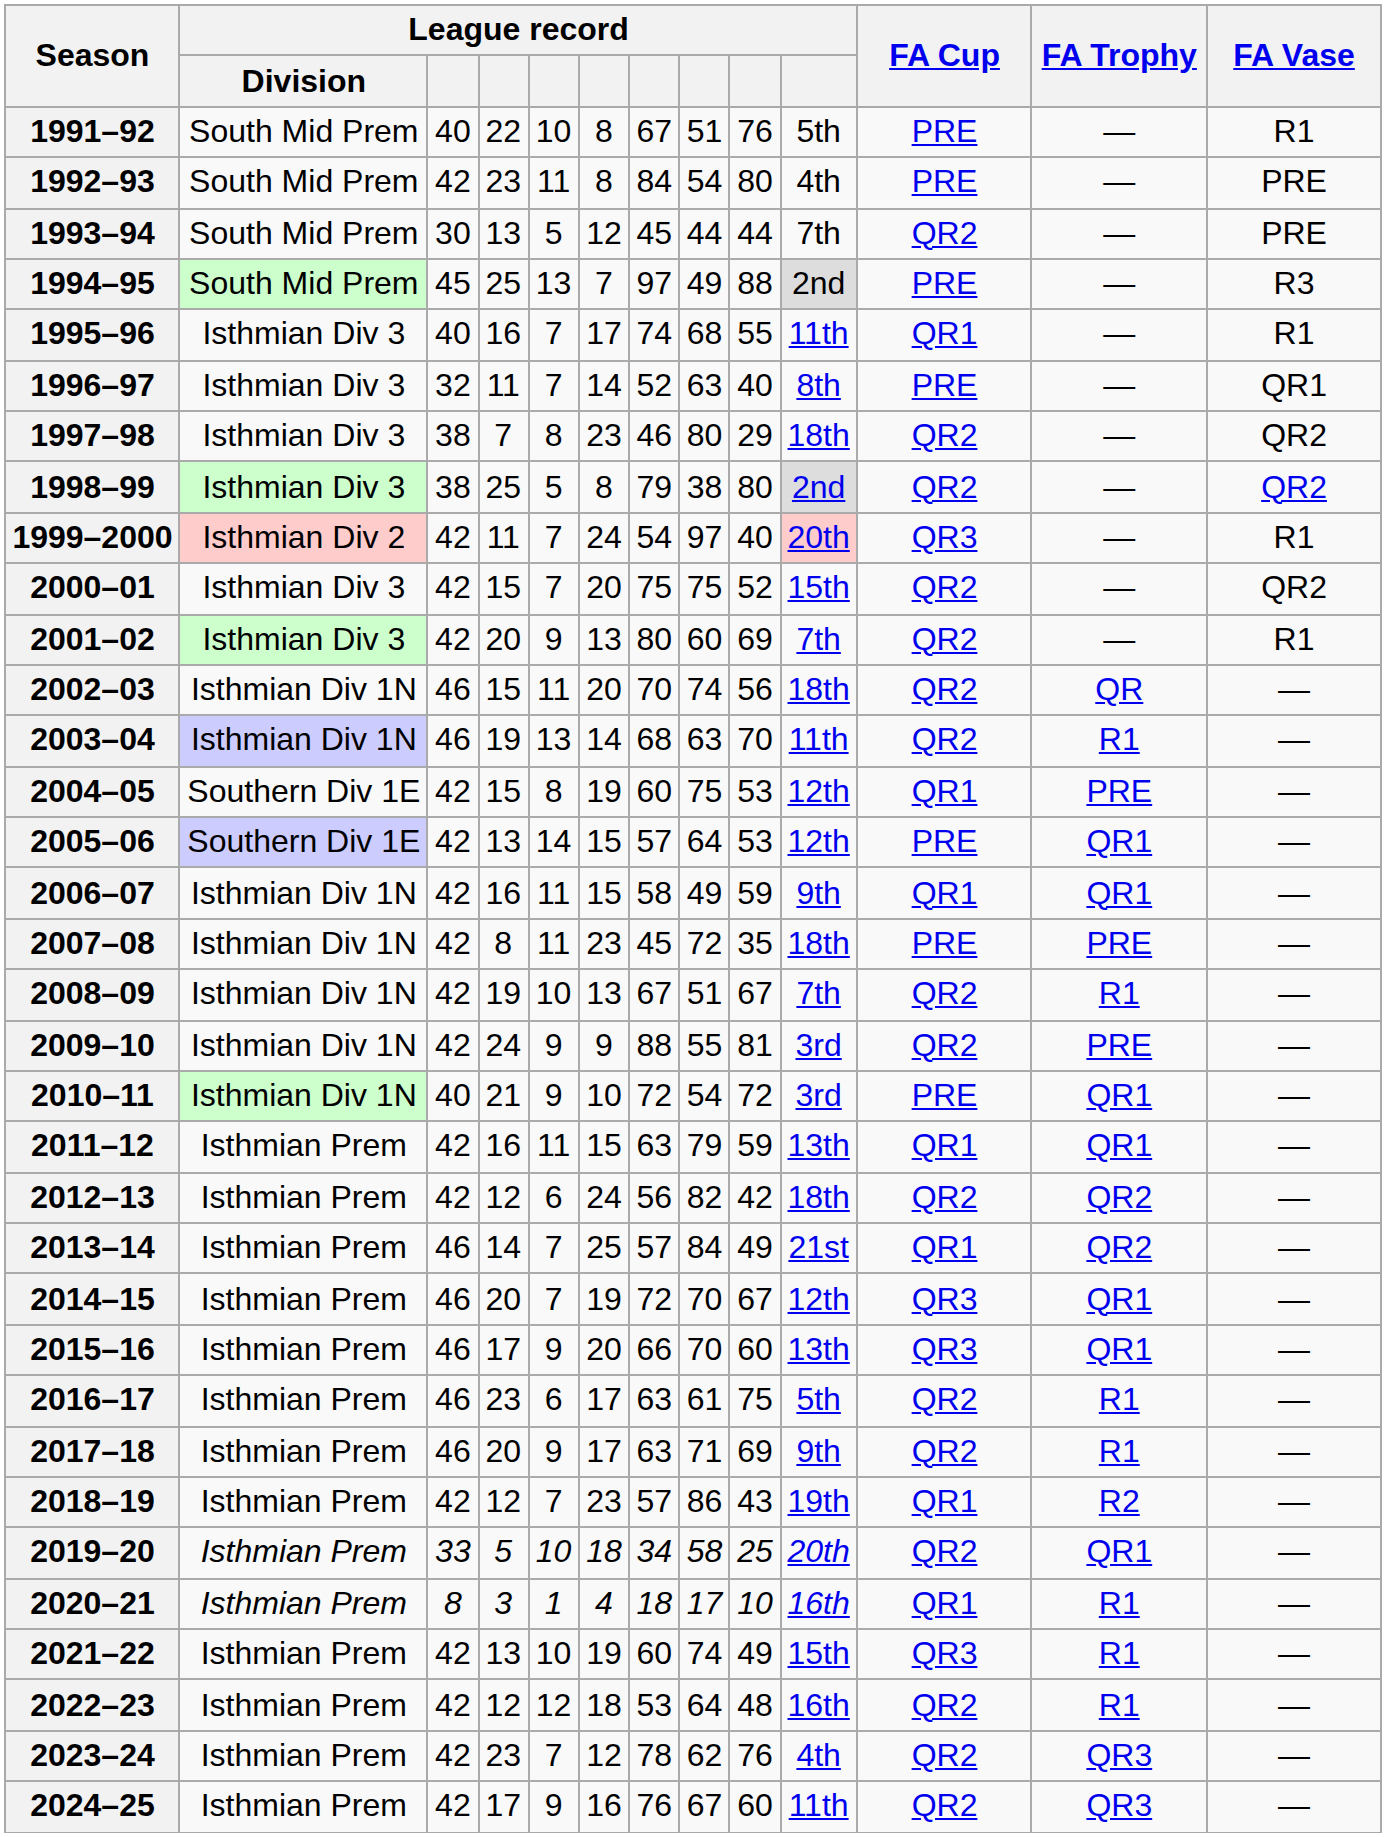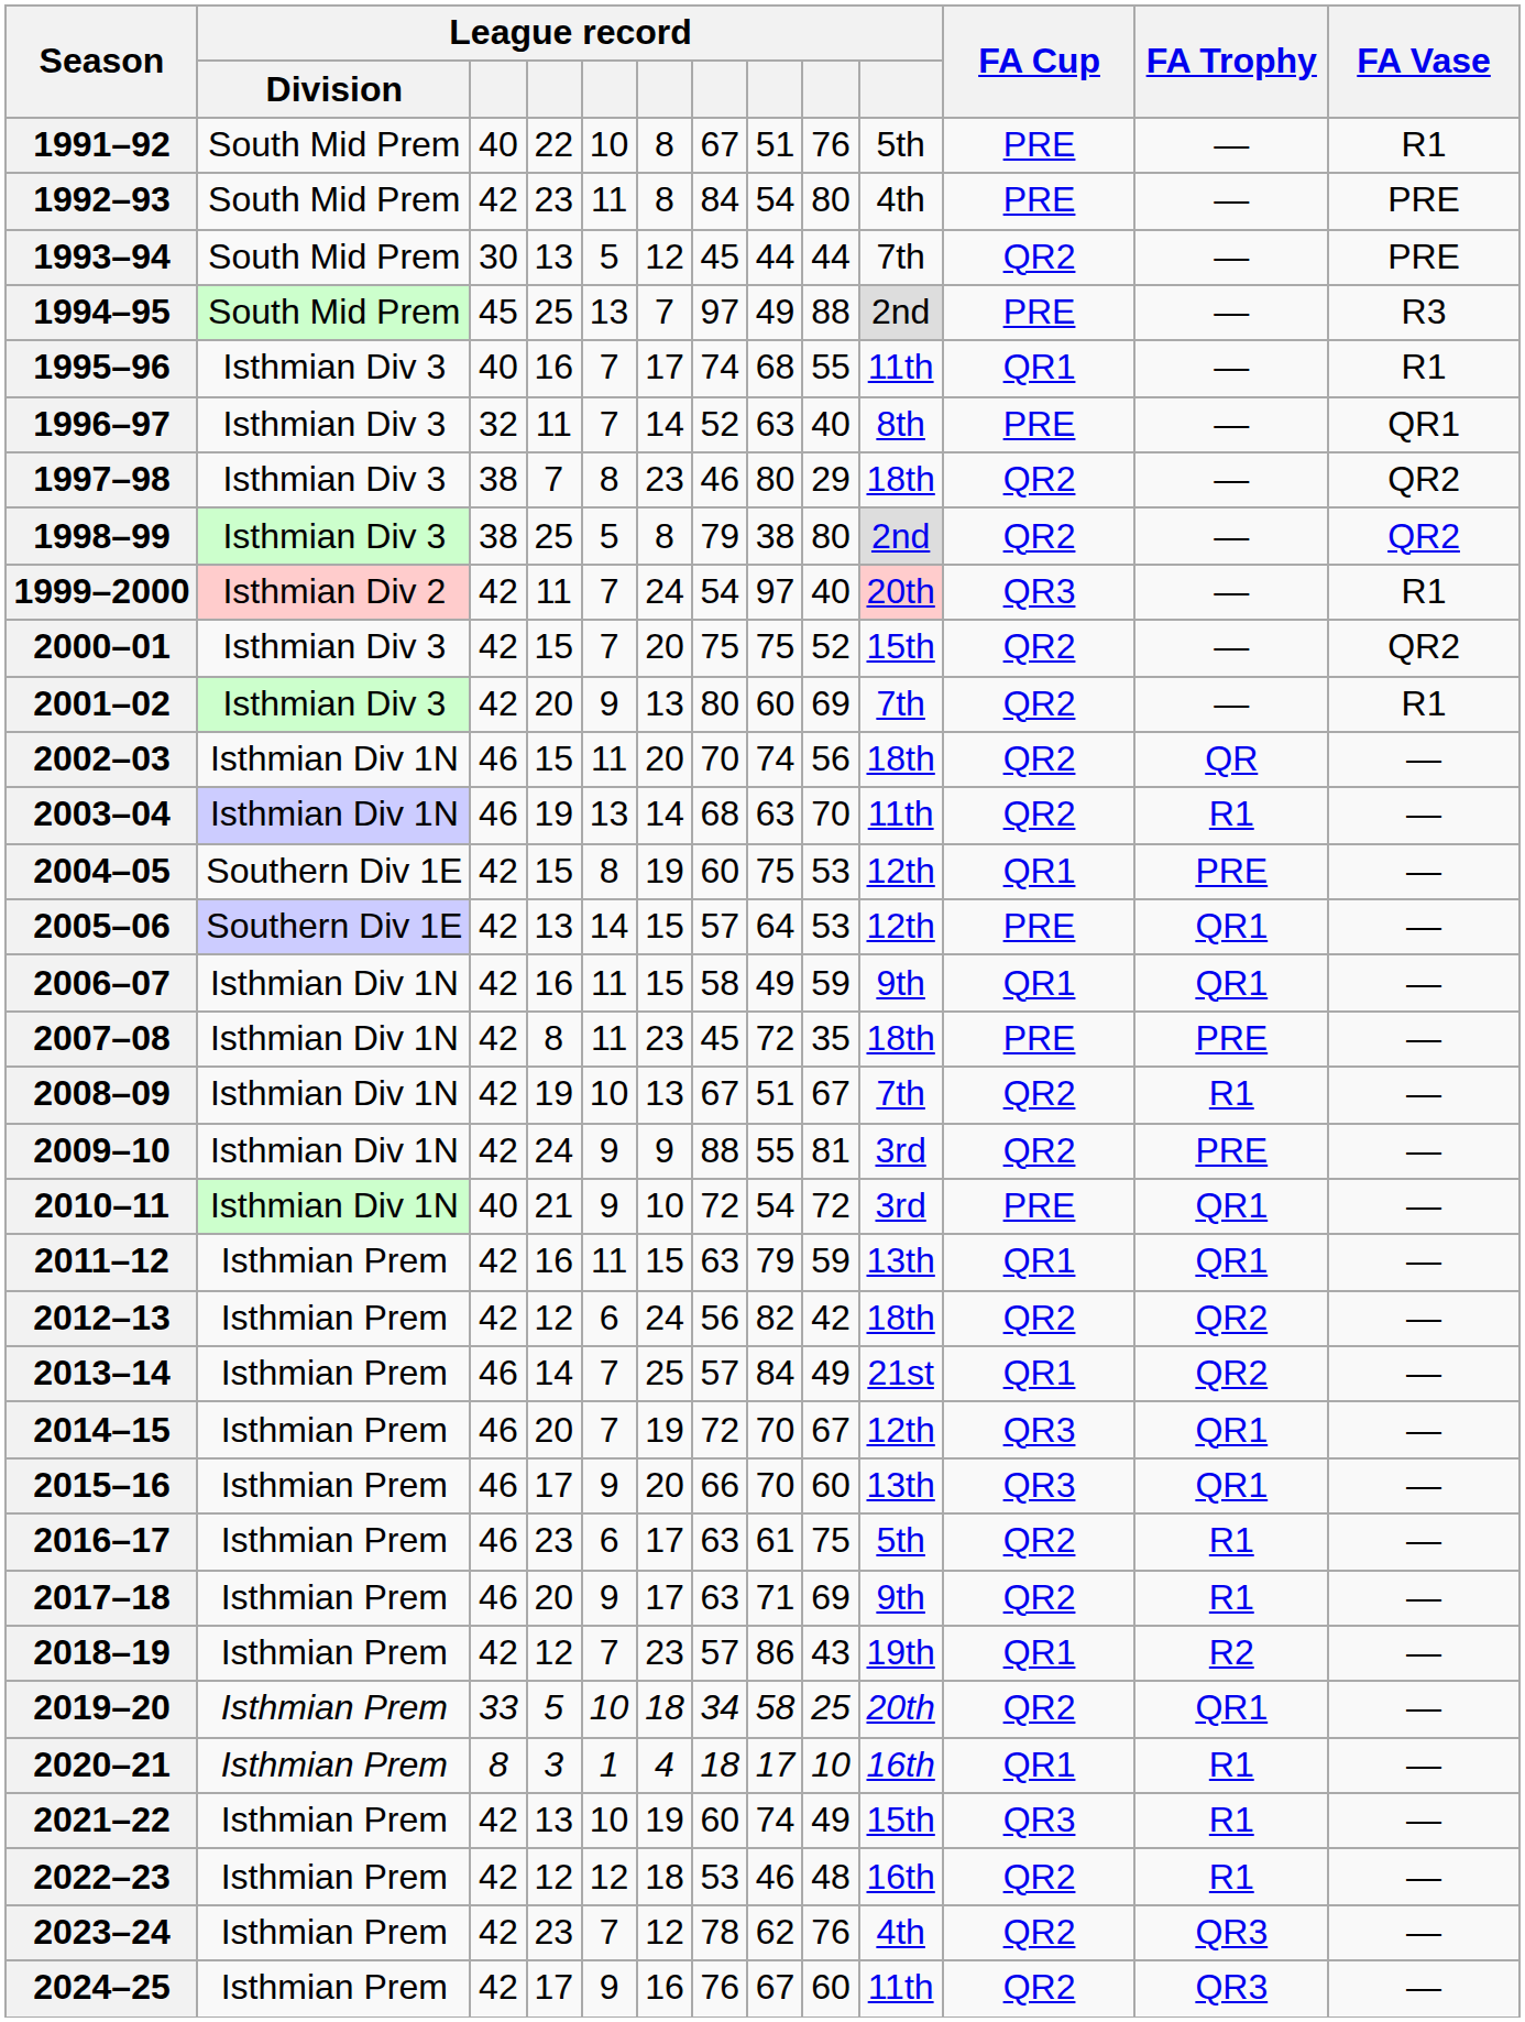2022–23 | column 8: 64 -> 46
